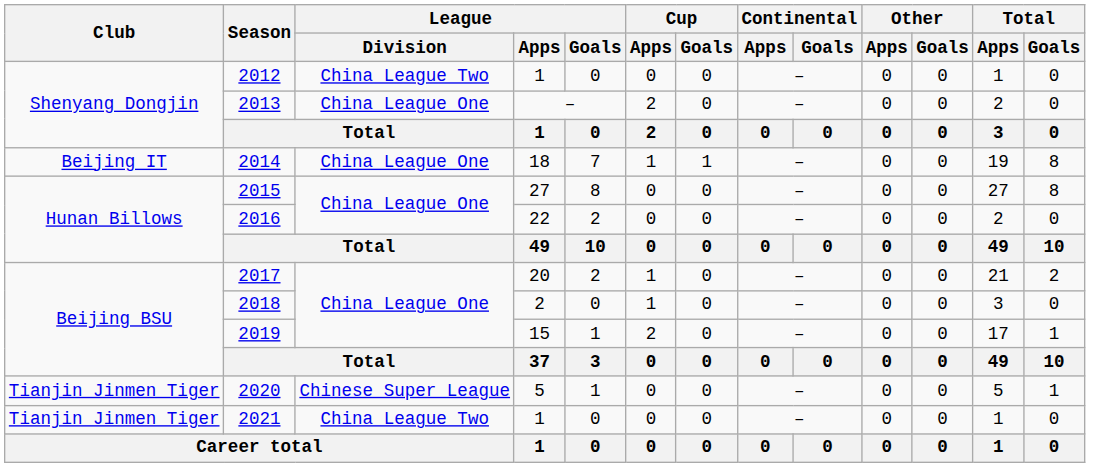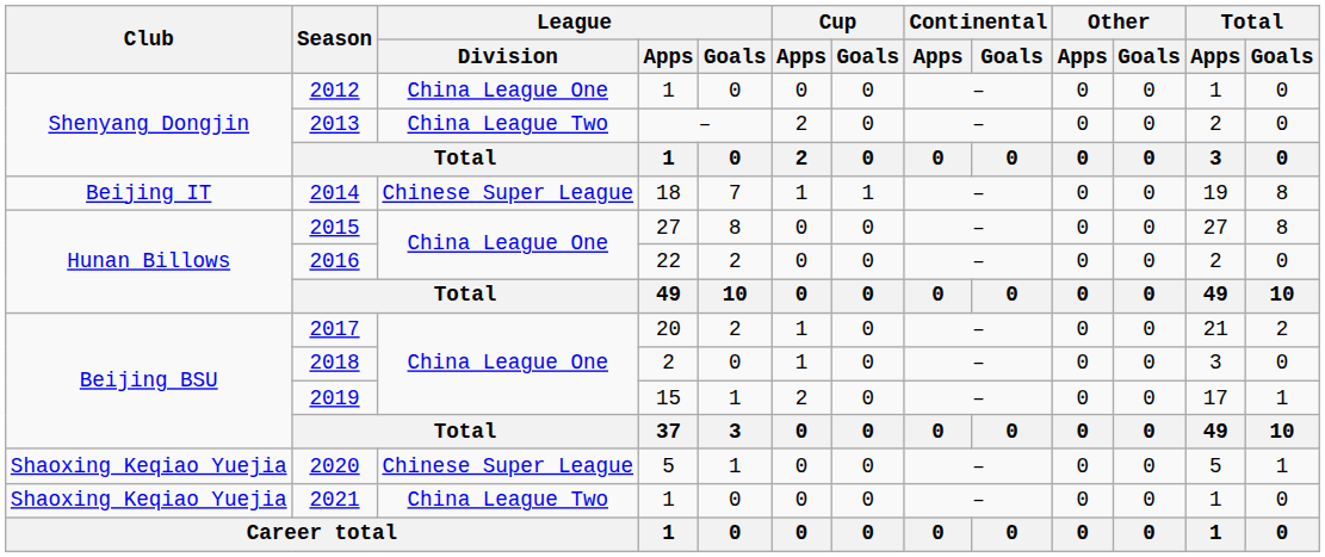2012 | League / Division: China League Two -> China League One
2013 | League / Division: China League One -> China League Two
2014 | League / Division: China League One -> Chinese Super League
2020 | Club: Tianjin Jinmen Tiger -> Shaoxing Keqiao Yuejia
2021 | Club: Tianjin Jinmen Tiger -> Shaoxing Keqiao Yuejia
